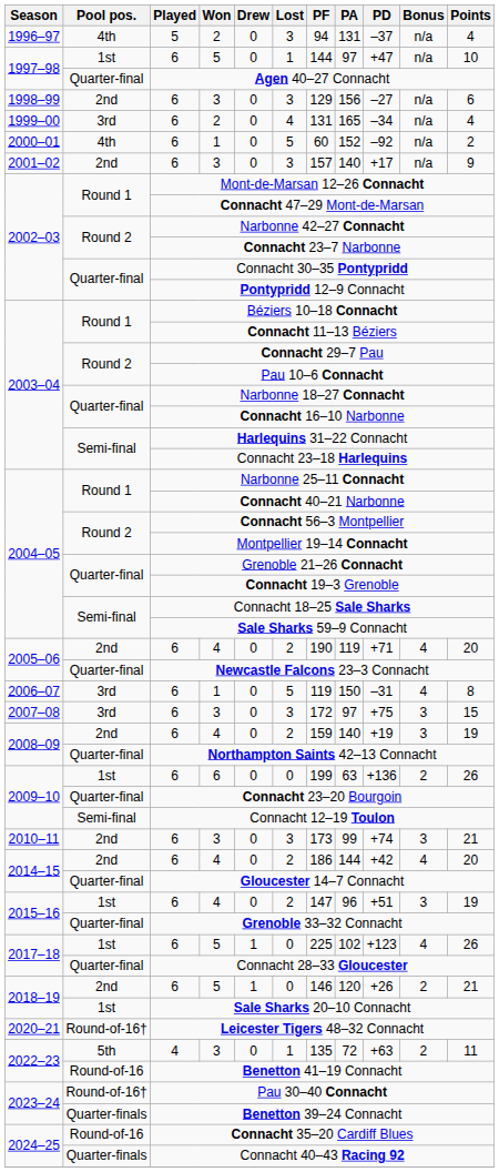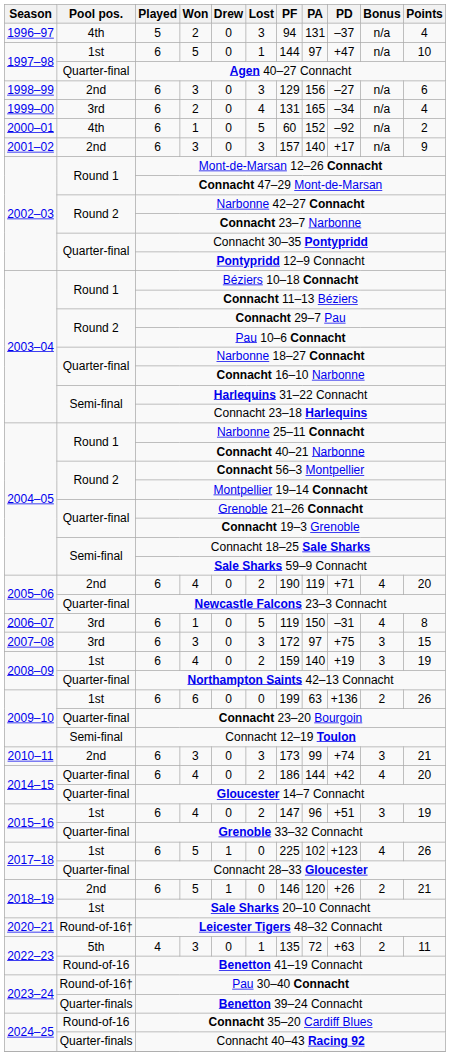2008–09 / 4 | Pool pos.: 2nd -> 1st
2014–15 / 4 | Pool pos.: 2nd -> Quarter-final
